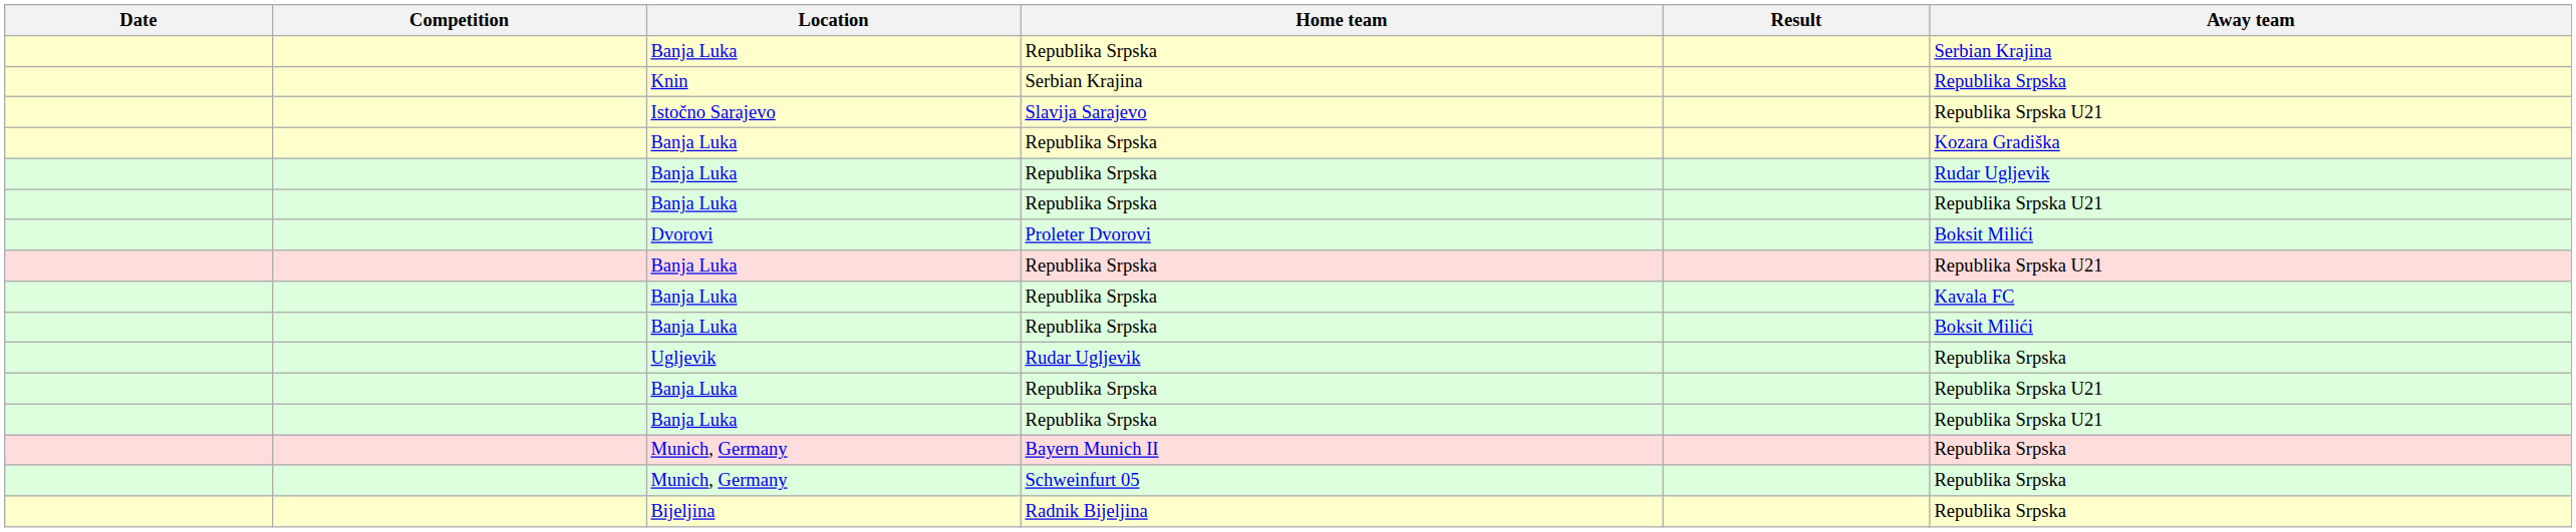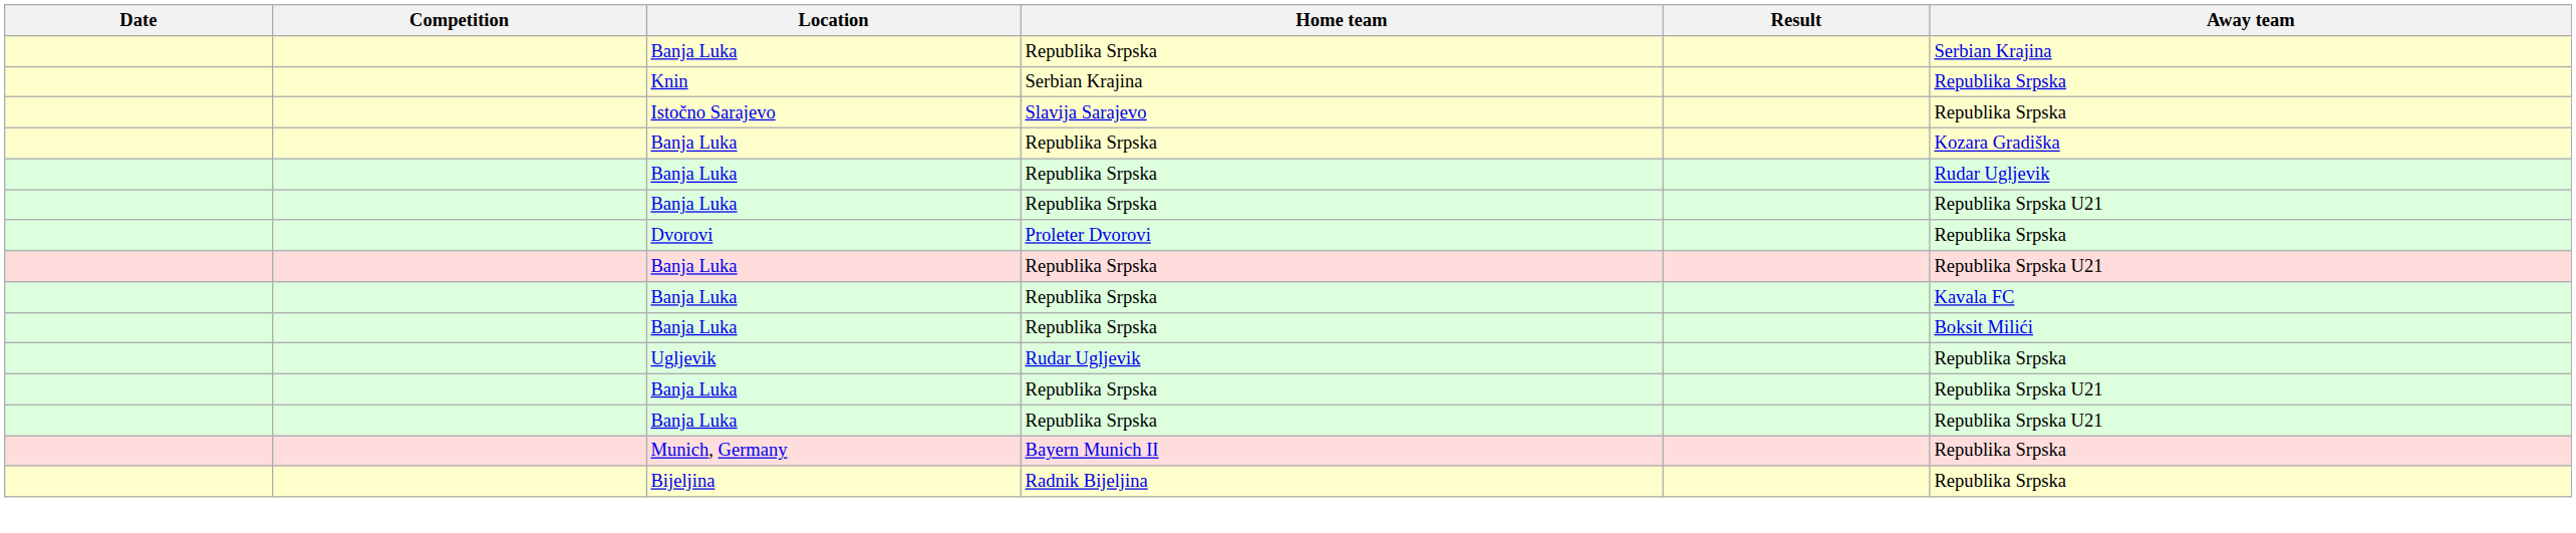Slavija Sarajevo | Away team: Republika Srpska U21 -> Republika Srpska
Proleter Dvorovi | Away team: Boksit Milići -> Republika Srpska
- row: Munich, Germany | Schweinfurt 05 | Republika Srpska
